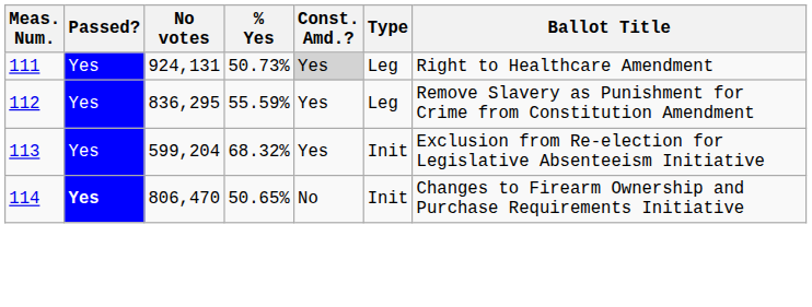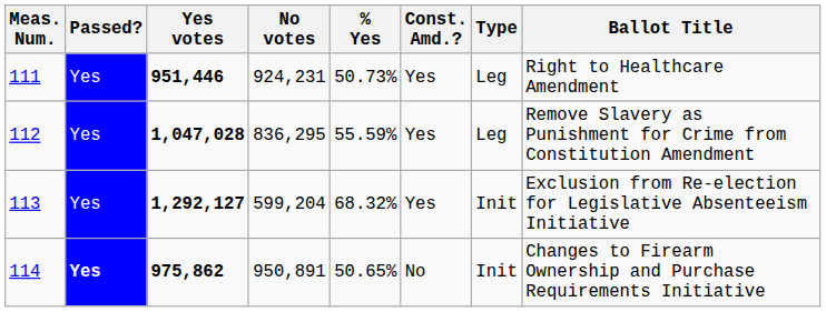+ column: Yes votes | 951,446 | 1,047,028 | 1,292,127 | 975,862
111 | No votes: 924,131 -> 924,231
111 | Const. Amd.?: lightgrey background -> no background
114 | No votes: 806,470 -> 950,891
